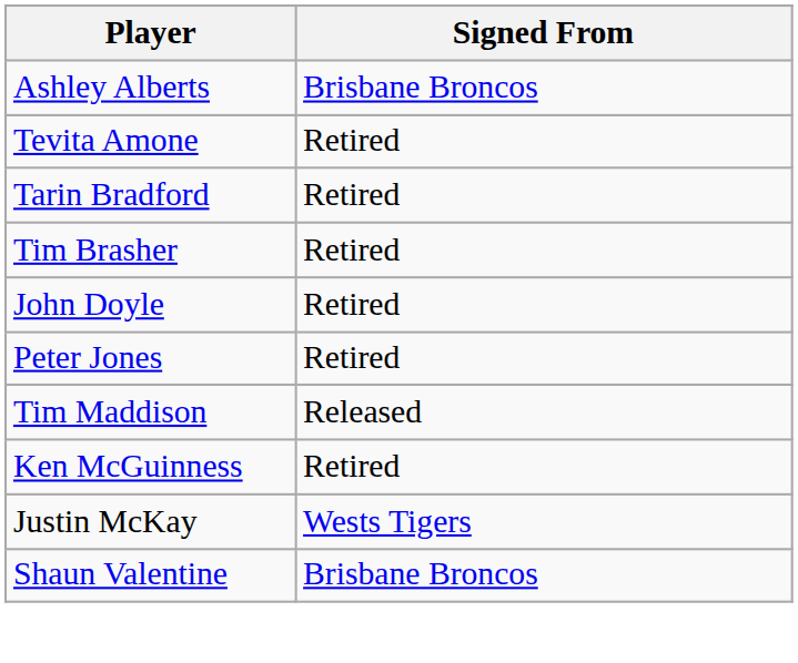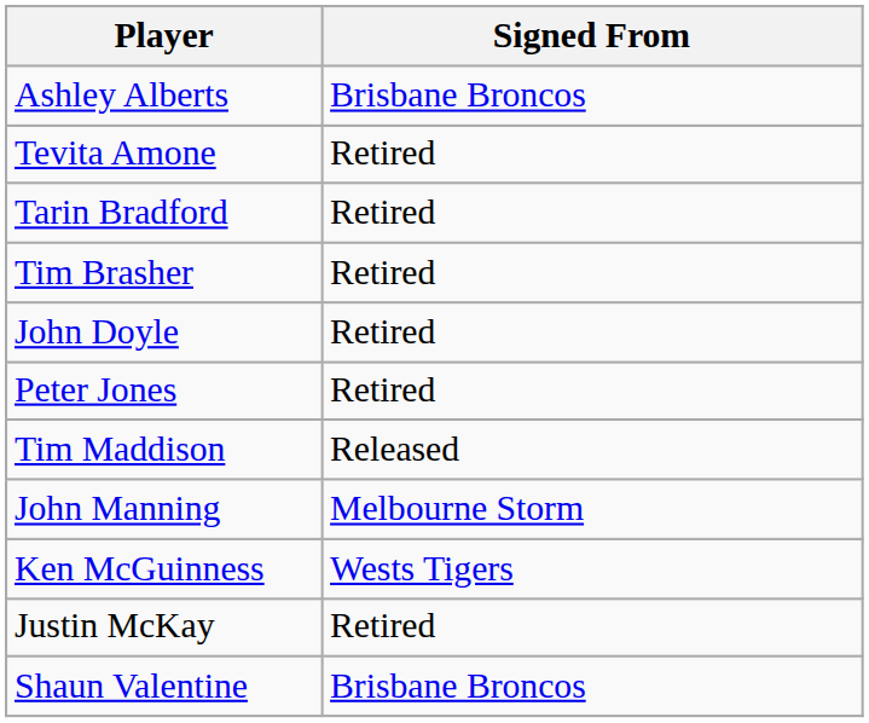+ row: John Manning | Melbourne Storm
Ken McGuinness | Signed From: Retired -> Wests Tigers
Justin McKay | Signed From: Wests Tigers -> Retired
